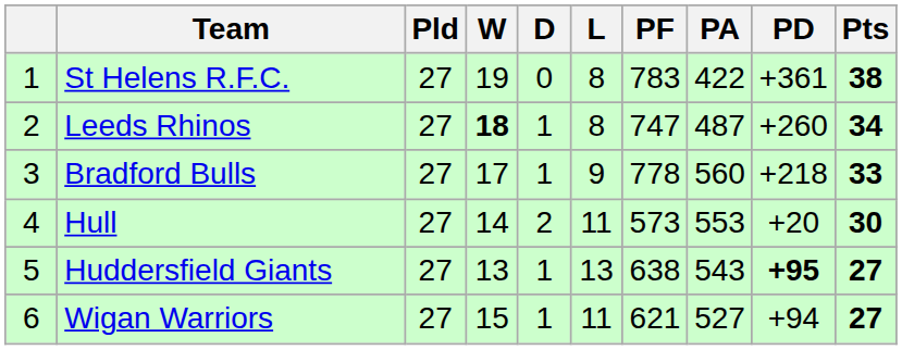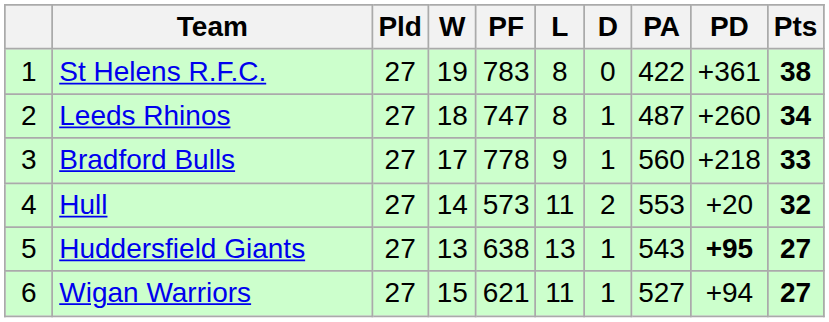columns swapped: D <-> PF
Leeds Rhinos | W: bold -> normal
Hull | Pts: 30 -> 32
